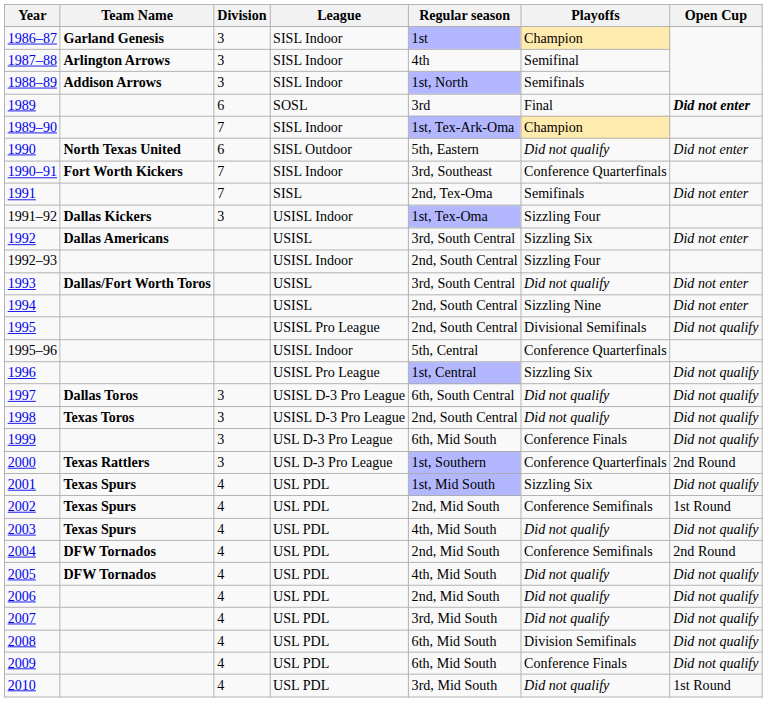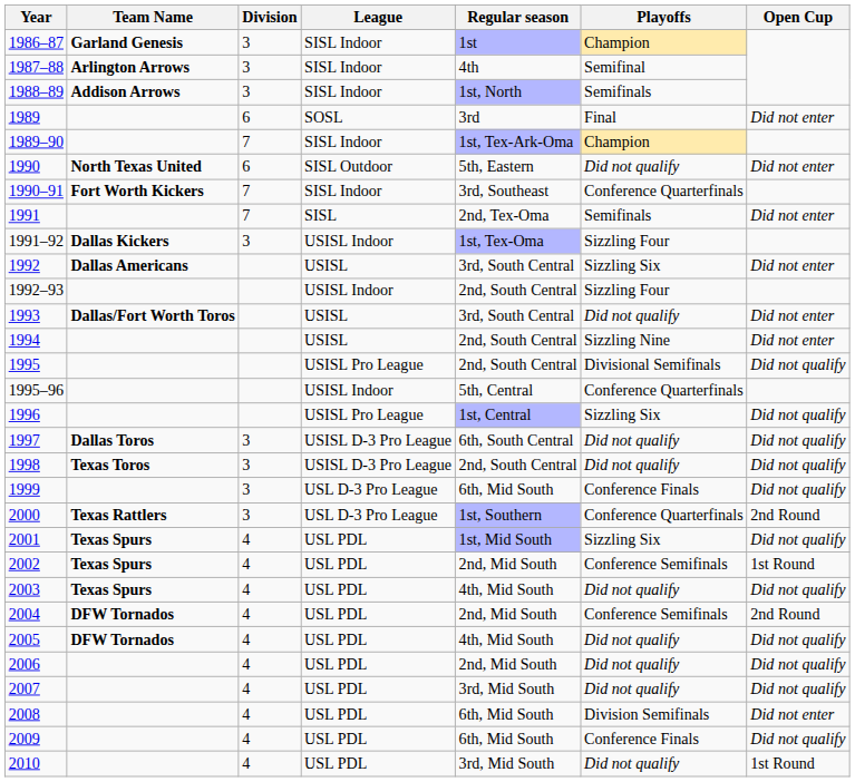1989 | Open Cup: bold -> normal
2008 | Open Cup: Did not qualify -> Did not enter
